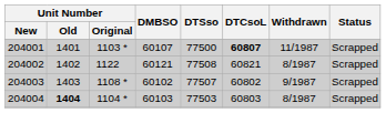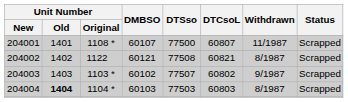204001 | Unit Number / Original: 1103 * -> 1108 *
204001 | DTCsoL: bold -> normal
204003 | Unit Number / Original: 1108 * -> 1103 *
